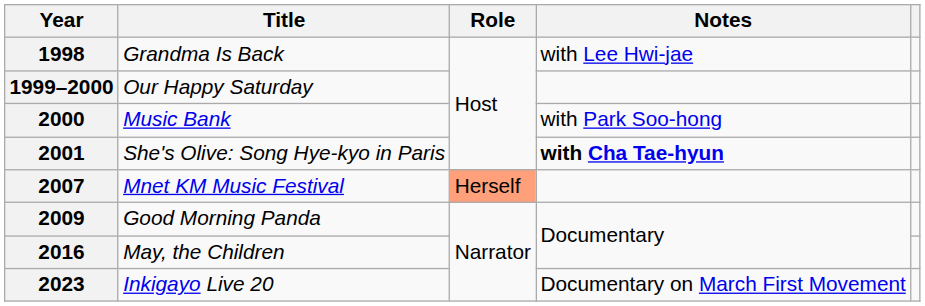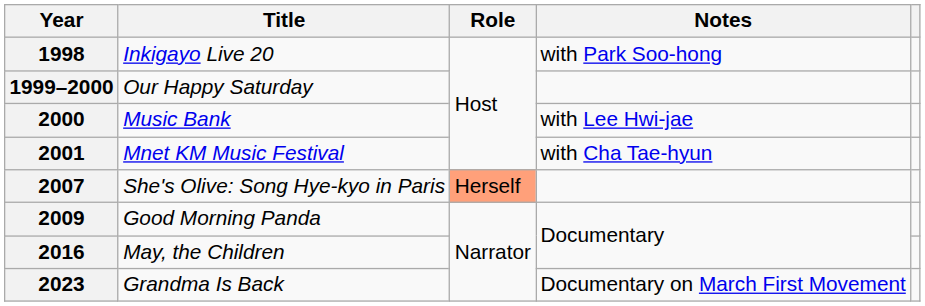1998 | Title: Grandma Is Back -> Inkigayo Live 20
1998 | Notes: with Lee Hwi-jae -> with Park Soo-hong
2000 | Notes: with Park Soo-hong -> with Lee Hwi-jae
2001 | Title: She's Olive: Song Hye-kyo in Paris -> Mnet KM Music Festival
2001 | Notes: bold -> normal
2007 | Title: Mnet KM Music Festival -> She's Olive: Song Hye-kyo in Paris
2023 | Title: Inkigayo Live 20 -> Grandma Is Back
